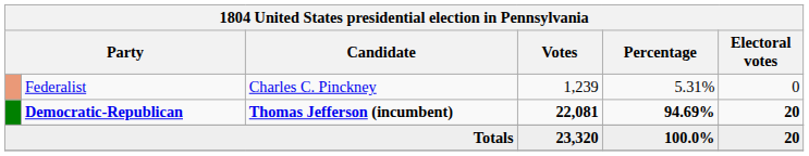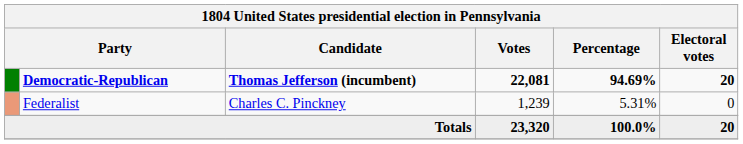rows swapped: Democratic-Republican <-> Federalist
